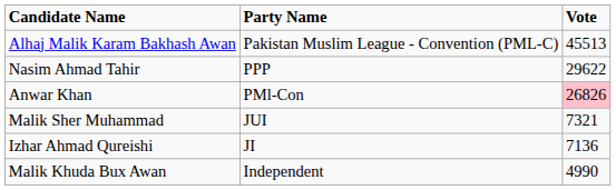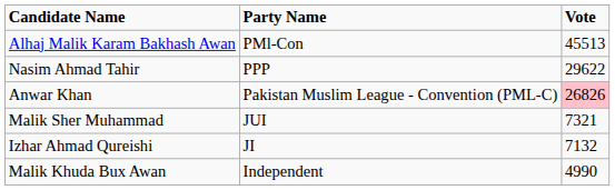Alhaj Malik Karam Bakhash Awan | Party Name: Pakistan Muslim League - Convention (PML-C) -> PMl-Con
Anwar Khan | Party Name: PMl-Con -> Pakistan Muslim League - Convention (PML-C)
Izhar Ahmad Qureishi | Vote: 7136 -> 7132
